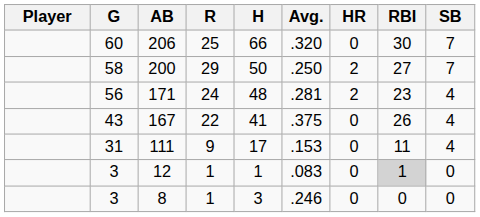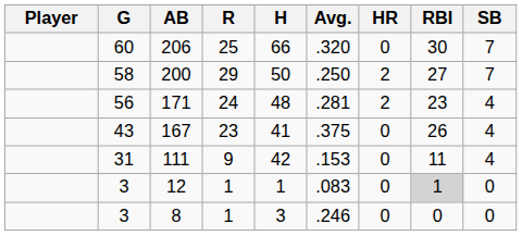167 | R: 22 -> 23
111 | H: 17 -> 42
